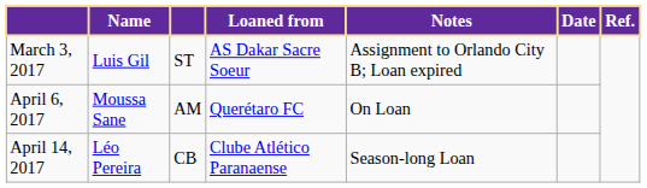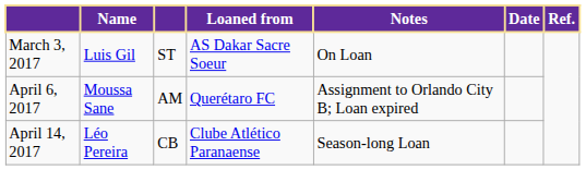March 3, 2017 | Notes: Assignment to Orlando City B; Loan expired -> On Loan
April 6, 2017 | Notes: On Loan -> Assignment to Orlando City B; Loan expired
